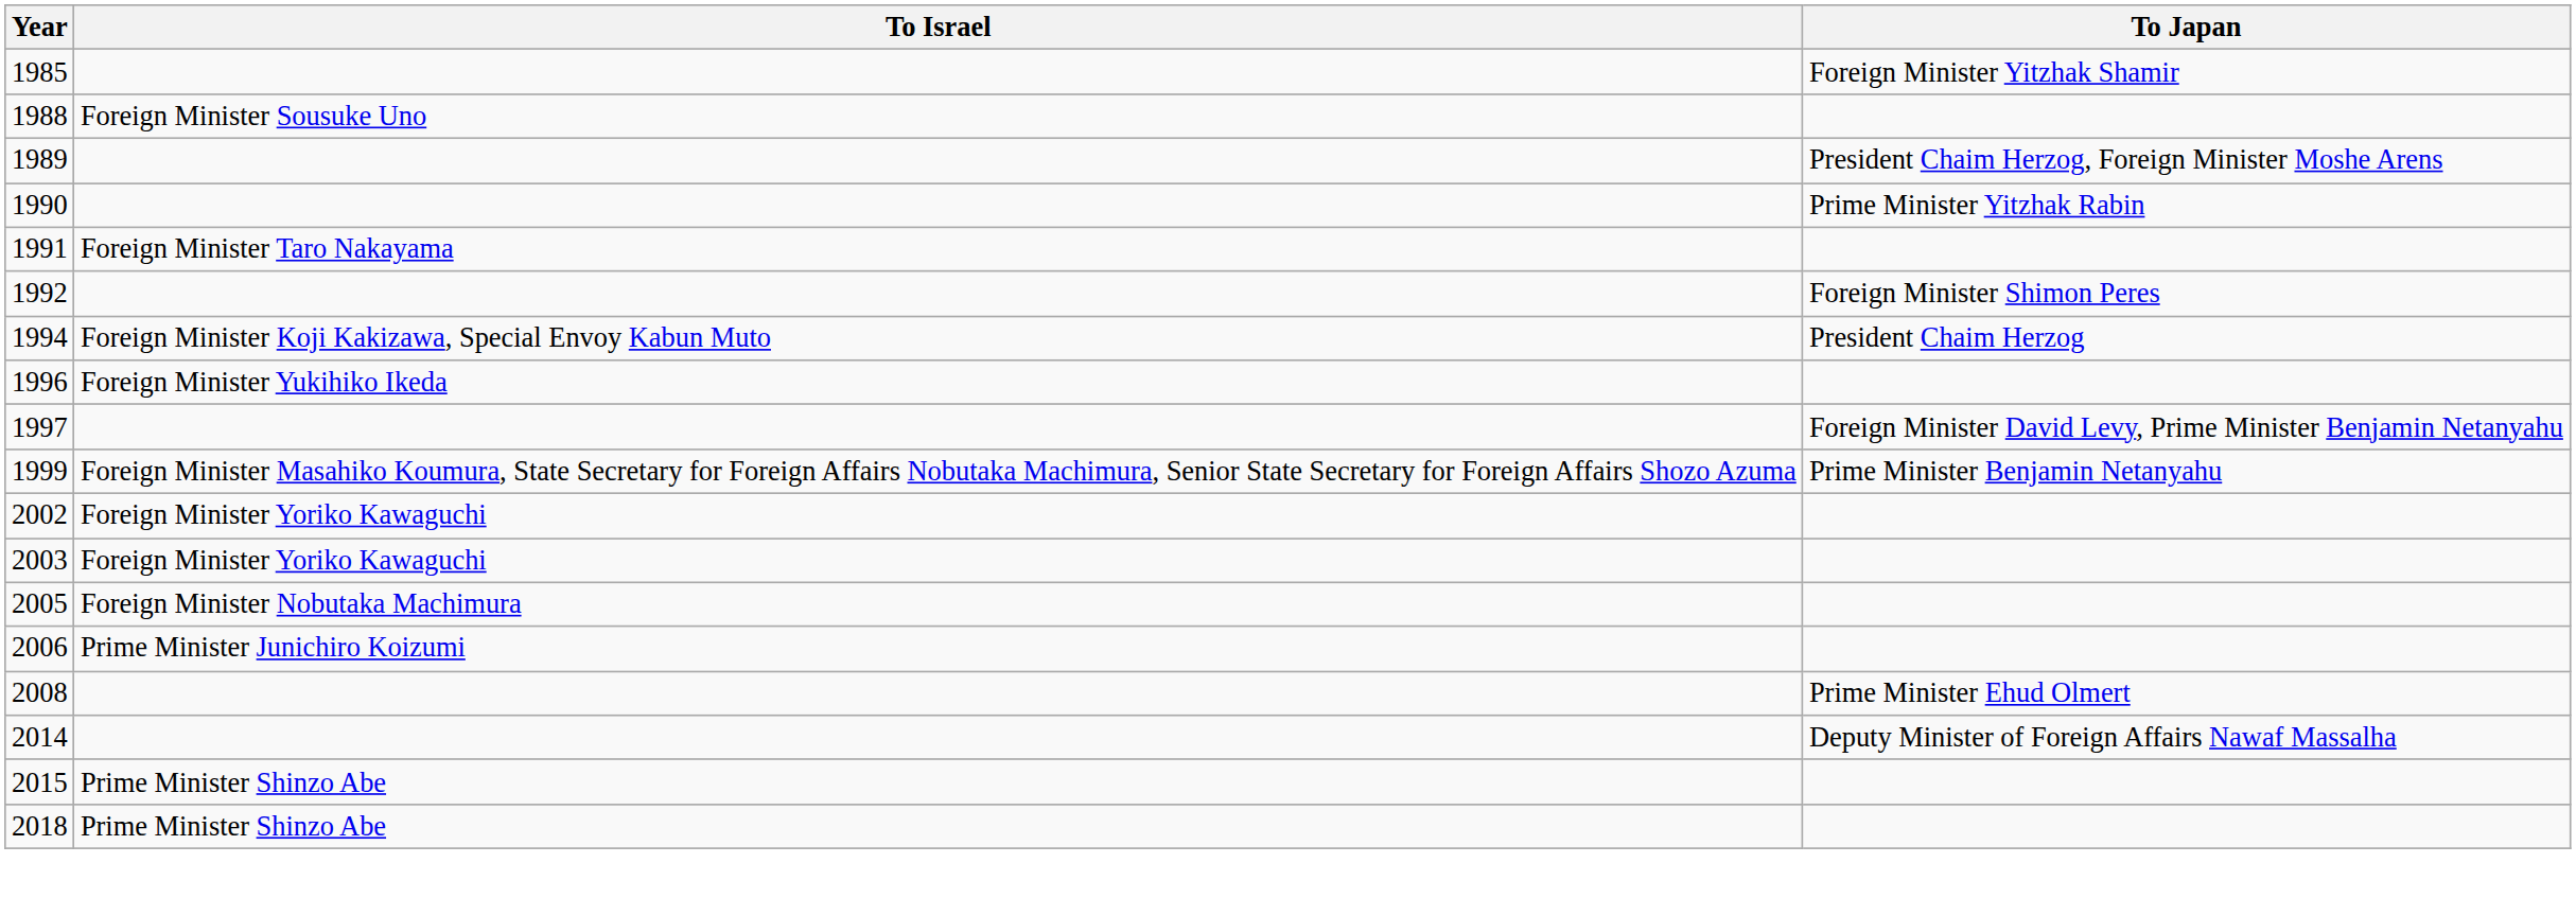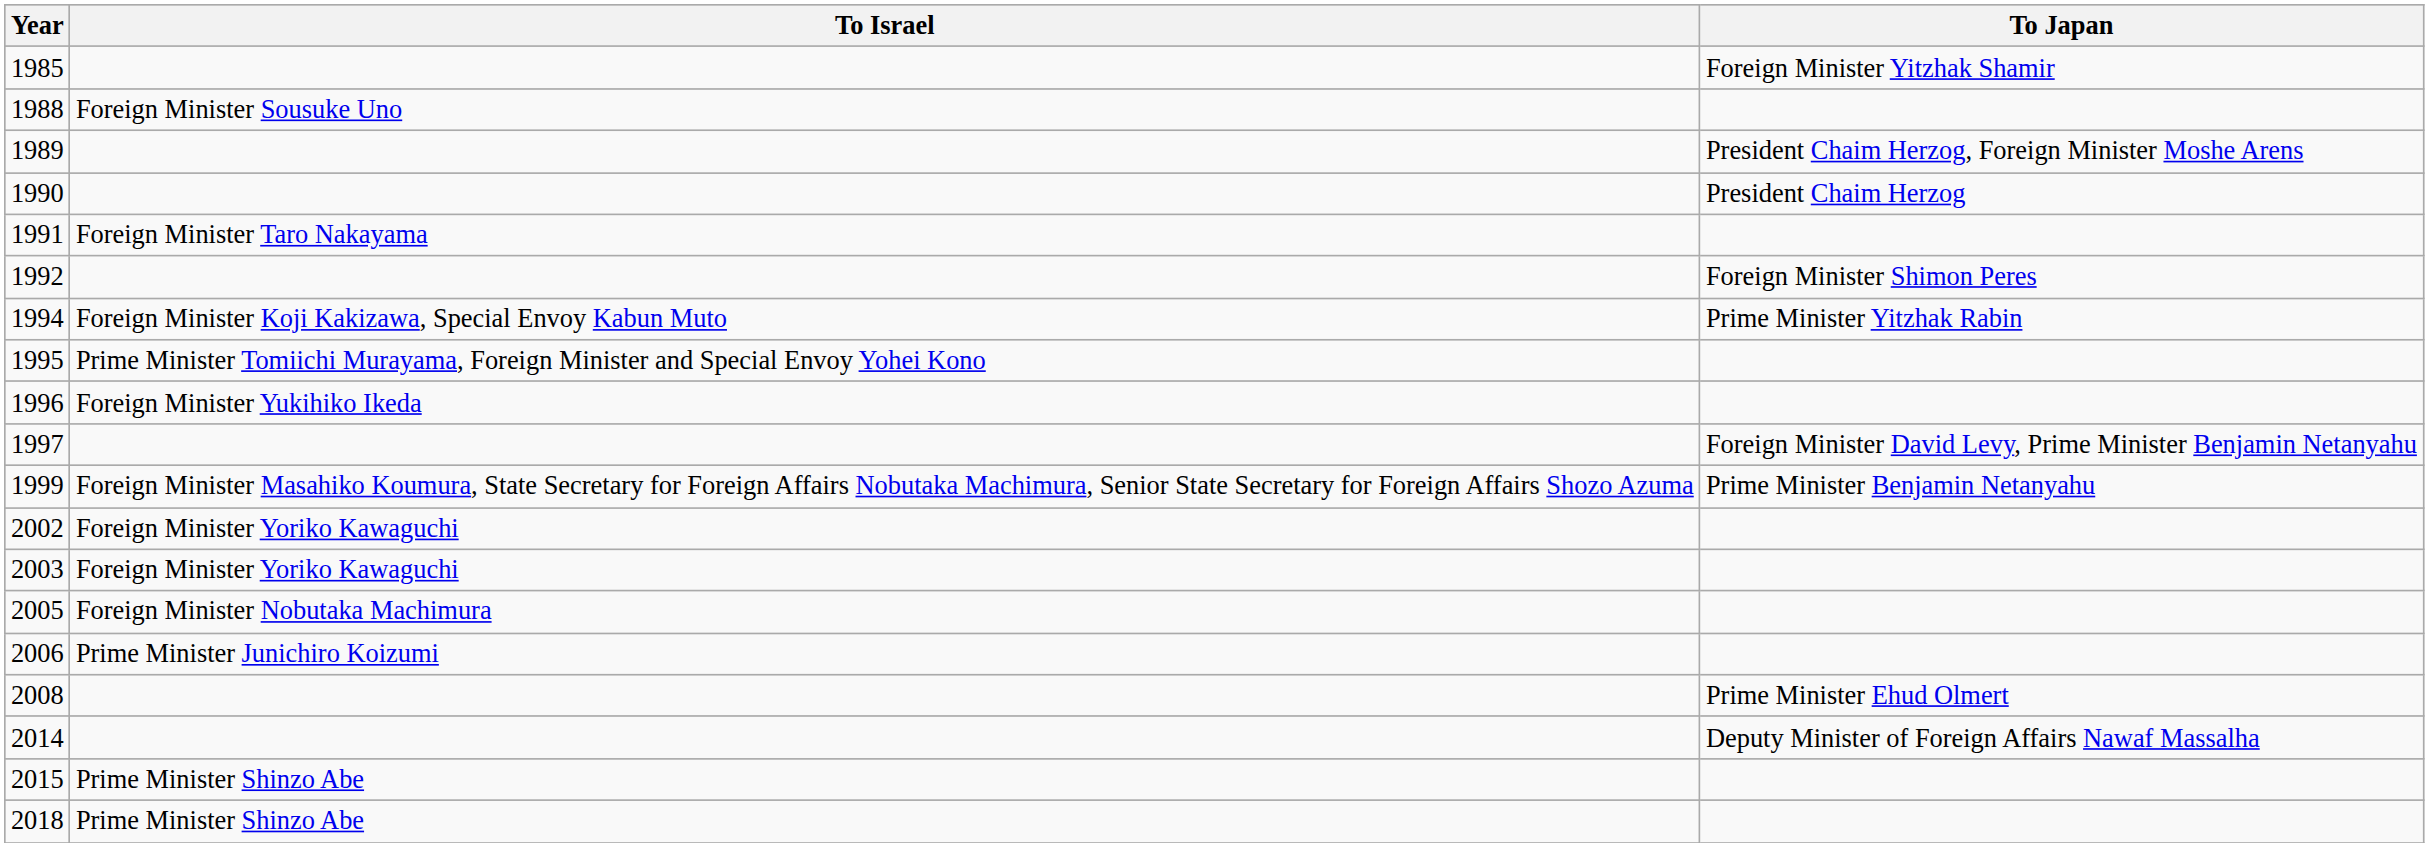1990 | To Japan: Prime Minister Yitzhak Rabin -> President Chaim Herzog
1994 | To Japan: President Chaim Herzog -> Prime Minister Yitzhak Rabin
+ row: 1995 | Prime Minister Tomiichi Murayama, Foreign Minister and Special Envoy Yohei Kono
